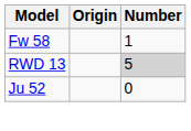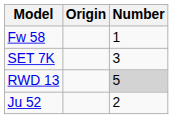+ row: SET 7K | 3
Ju 52 | Number: 0 -> 2
